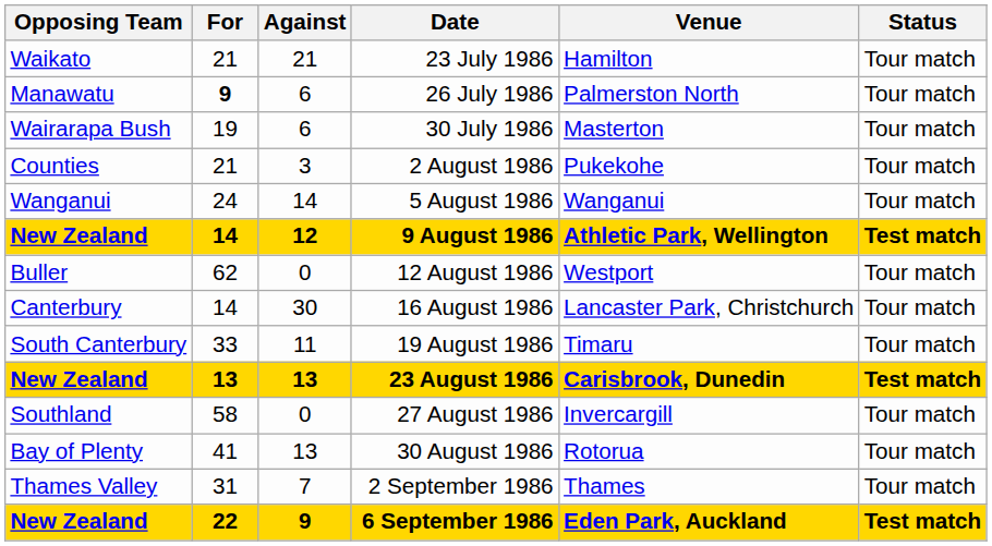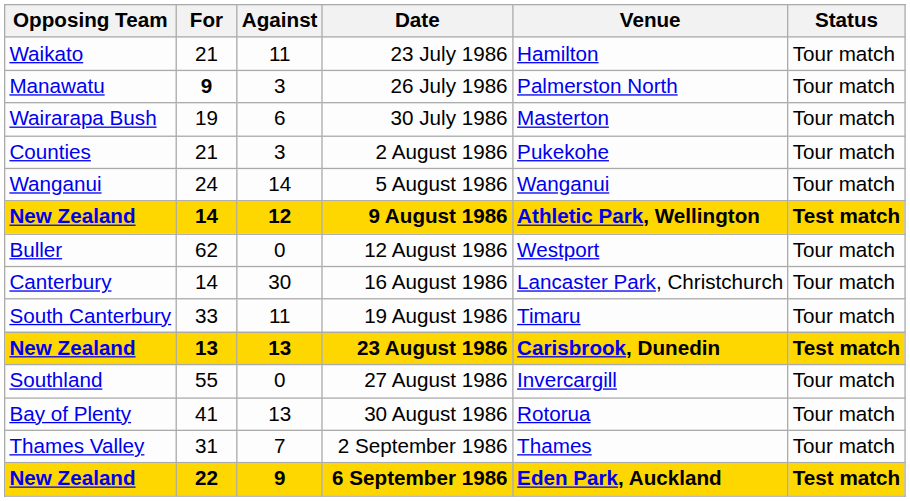23 July 1986 | Against: 21 -> 11
26 July 1986 | Against: 6 -> 3
27 August 1986 | For: 58 -> 55
